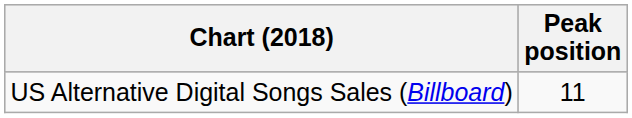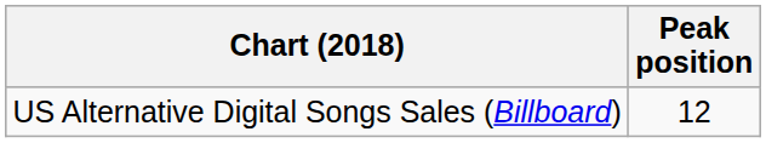US Alternative Digital Songs Sales (Billboard) | Peak position: 11 -> 12
